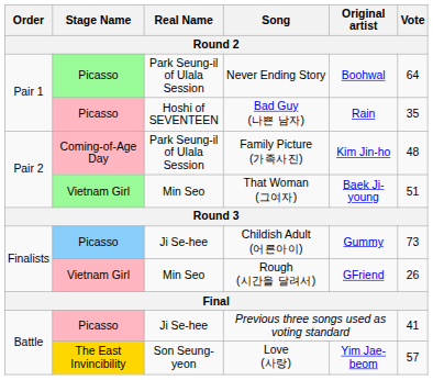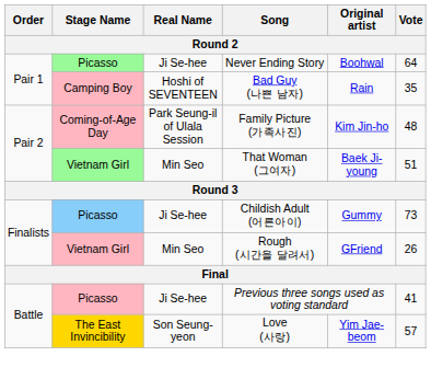Never Ending Story | Real Name: Park Seung-il of Ulala Session -> Ji Se-hee
Bad Guy (나쁜 남자) | Stage Name: Picasso -> Camping Boy
